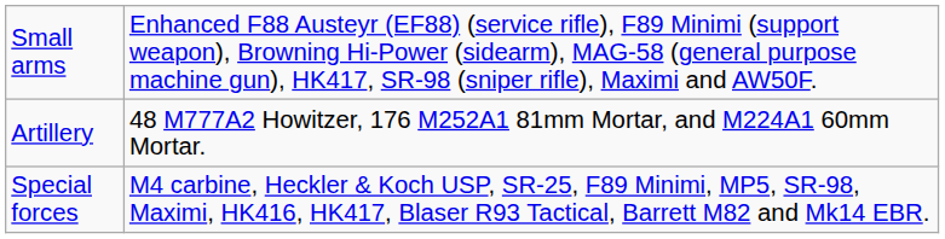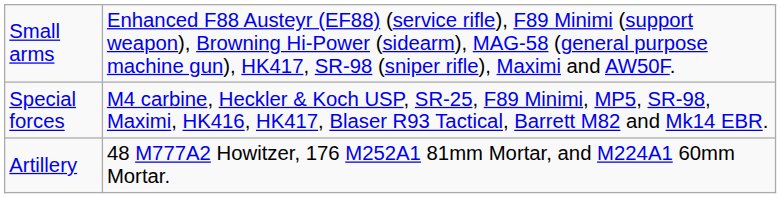rows swapped: Special forces <-> Artillery
